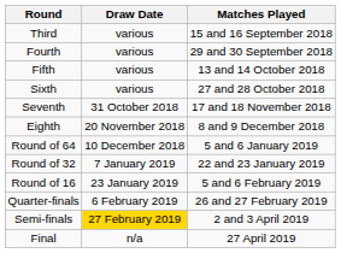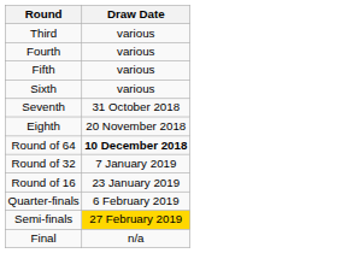- column: Matches Played | 15 and 16 September 2018 | 29 and 30 September 2018 | 13 and 14 October 2018 | 27 and 28 October 2018 | 17 and 18 November 2018 | 8 and 9 December 2018 | 5 and 6 January 2019 | 22 and 23 January 2019 | 5 and 6 February 2019 | 26 and 27 February 2019 | 2 and 3 April 2019 | 27 April 2019
Round of 64 | Draw Date: normal -> bold
